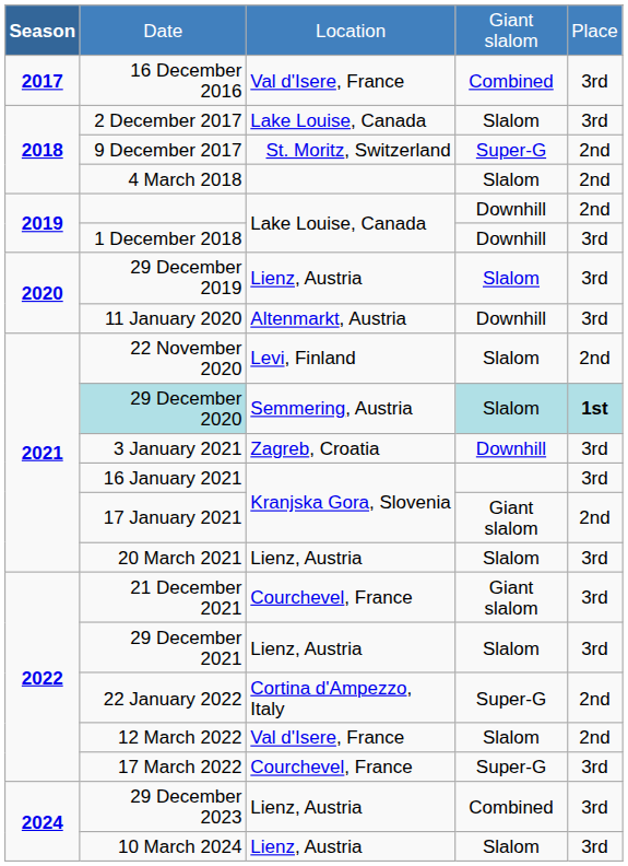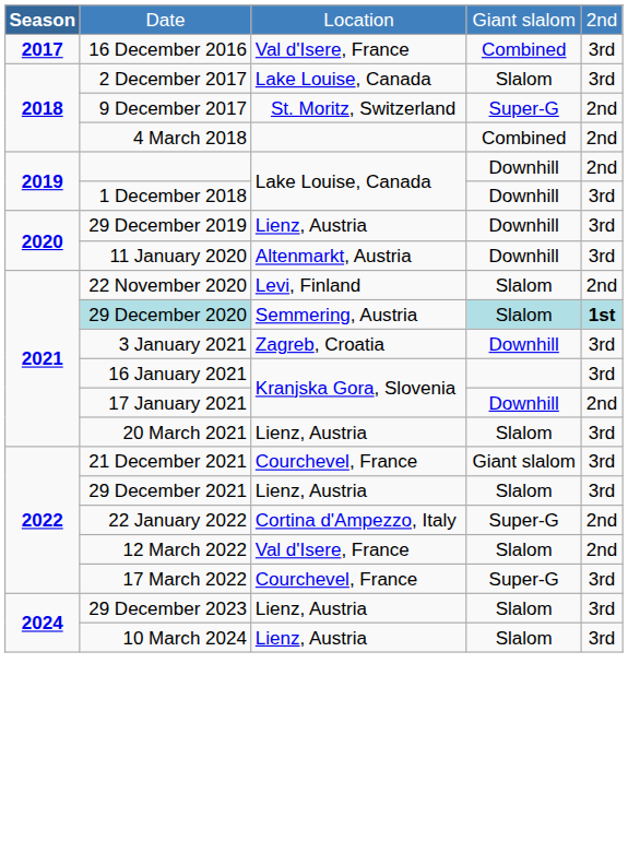Date | column 5: Place -> 2nd
4 March 2018 | column 4: Slalom -> Combined
29 December 2019 | column 4: Slalom -> Downhill
17 January 2021 | column 4: Giant slalom -> Downhill
29 December 2023 | column 4: Combined -> Slalom
